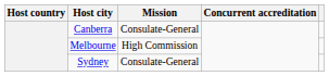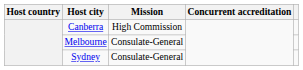Canberra | Mission: Consulate-General -> High Commission
Melbourne | Mission: High Commission -> Consulate-General
